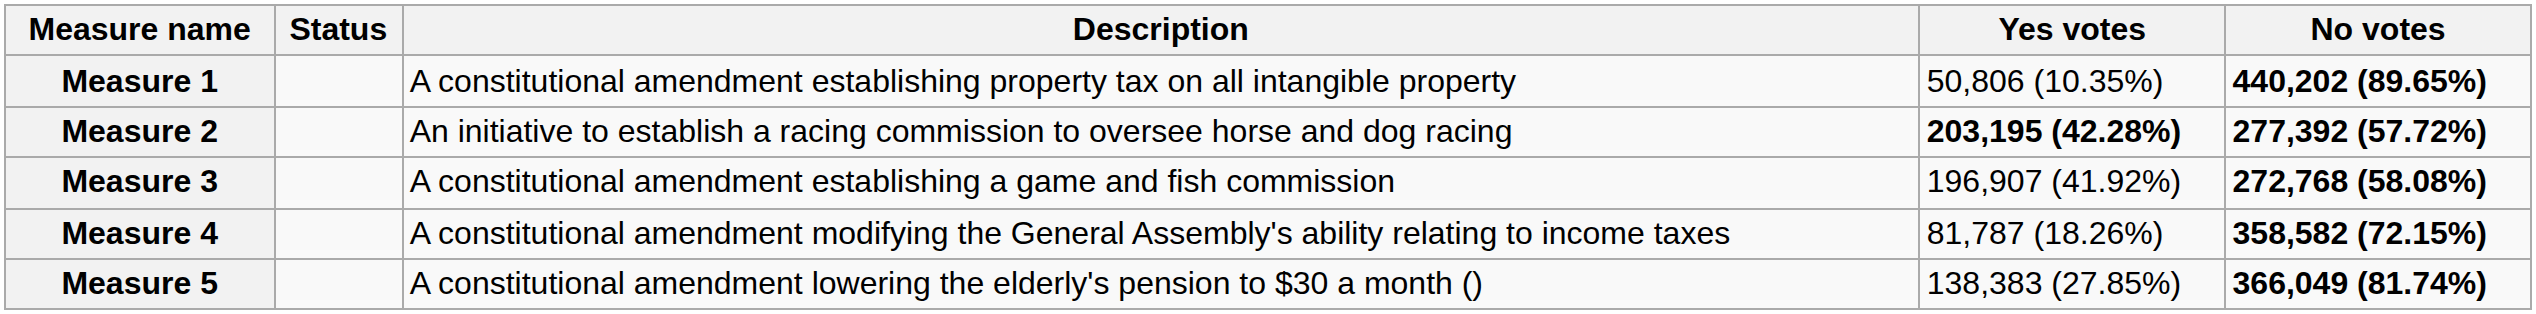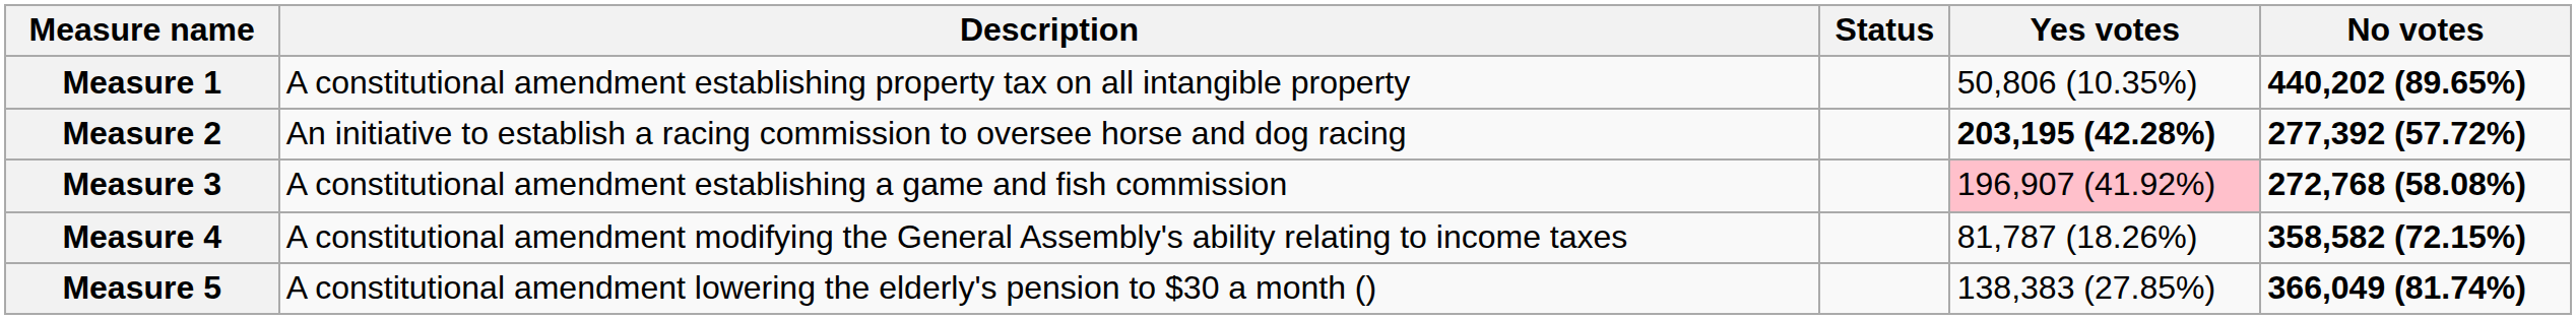columns swapped: Description <-> Status
Measure 3 | Yes votes: no background -> pink background
